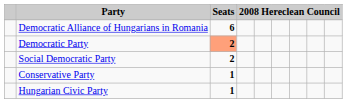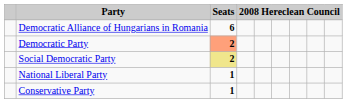Social Democratic Party | Seats: no background -> khaki background
+ row: National Liberal Party | 1
- row: Hungarian Civic Party | 1
